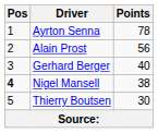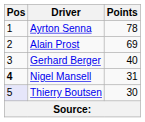Alain Prost | Points: 56 -> 69
Nigel Mansell | Points: 38 -> 31
Thierry Boutsen | Pos: no background -> lavender background
